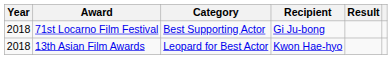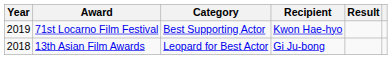71st Locarno Film Festival | Year: 2018 -> 2019
71st Locarno Film Festival | Recipient: Gi Ju-bong -> Kwon Hae-hyo
13th Asian Film Awards | Recipient: Kwon Hae-hyo -> Gi Ju-bong
